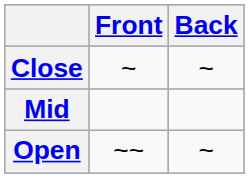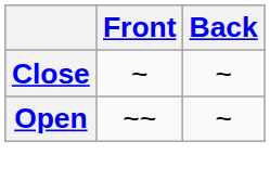- row: Mid
